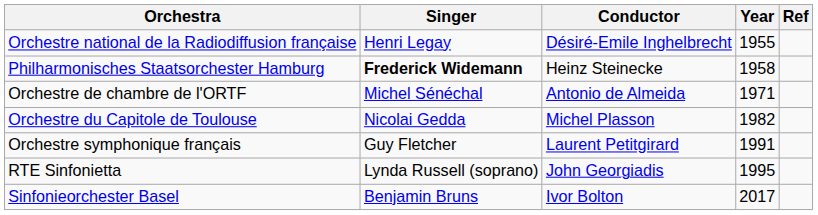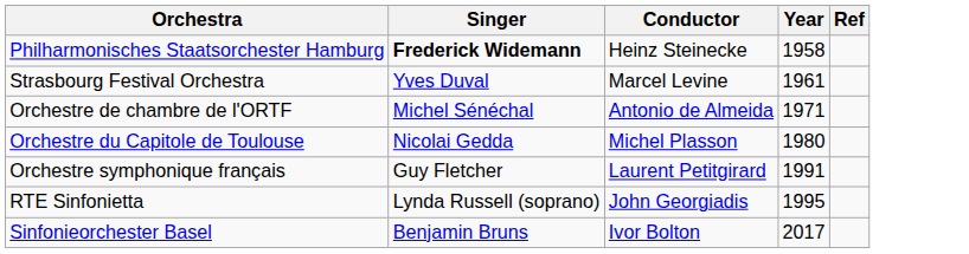- row: Orchestre national de la Radiodiffusion française | Henri Legay | Désiré-Emile Inghelbrecht | 1955
+ row: Strasbourg Festival Orchestra | Yves Duval | Marcel Levine | 1961
Orchestre du Capitole de Toulouse | Year: 1982 -> 1980
